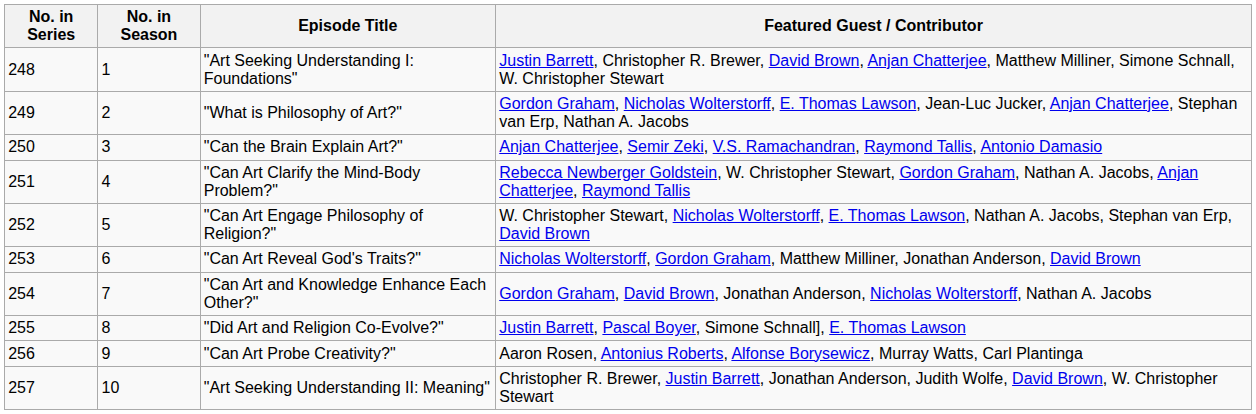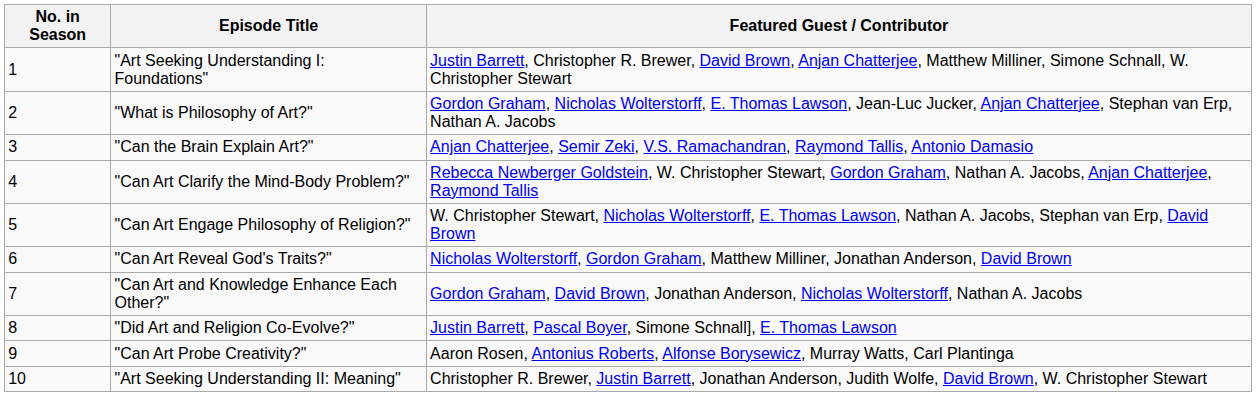- column: No. in Series | 248 | 249 | 250 | 251 | 252 | 253 | 254 | 255 | 256 | 257
